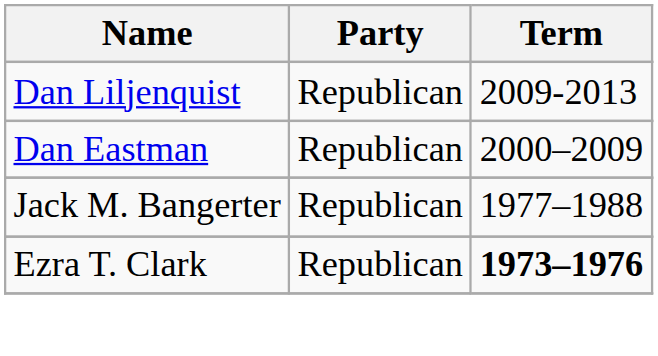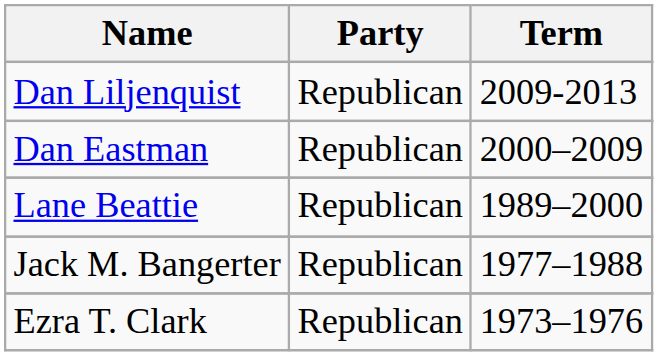+ row: Lane Beattie | Republican | 1989–2000
Ezra T. Clark | Term: bold -> normal
